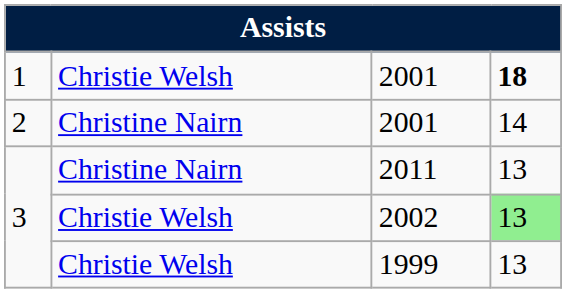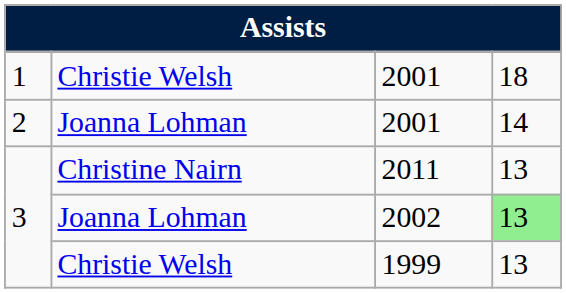1 / 2001 | column 4: bold -> normal
2 / 2001 | column 2: Christine Nairn -> Joanna Lohman
2002 | column 2: Christie Welsh -> Joanna Lohman
